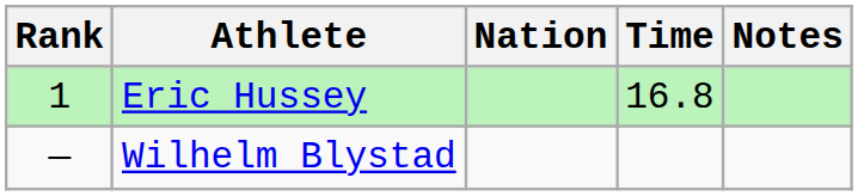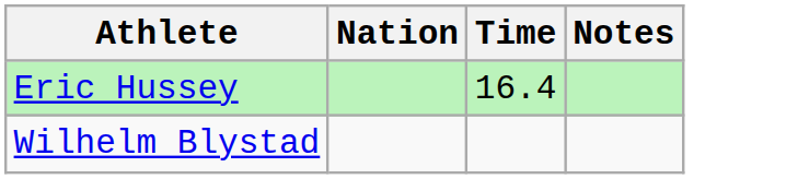- column: Rank | 1 | —
Eric Hussey | Time: 16.8 -> 16.4
